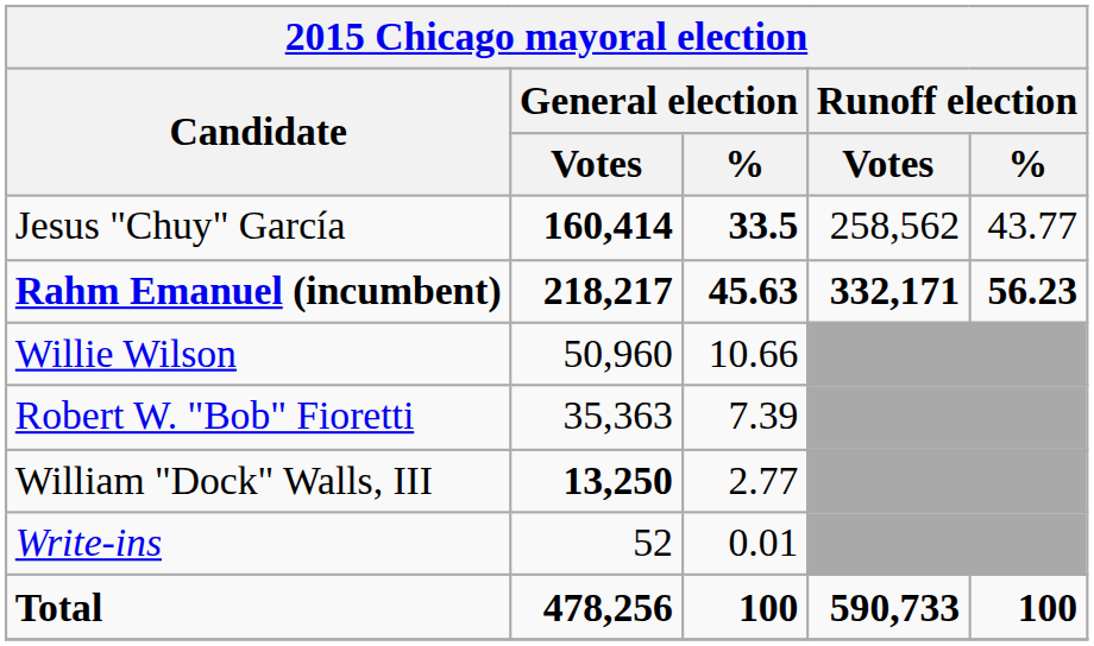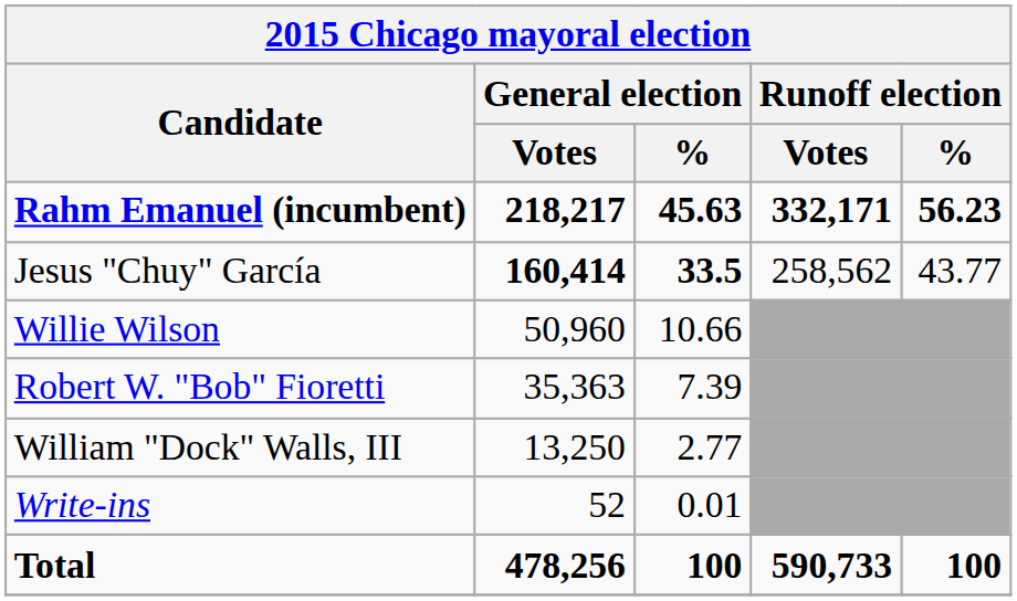rows swapped: Rahm Emanuel (incumbent) <-> Jesus "Chuy" García
William "Dock" Walls, III | General election / Votes: bold -> normal
